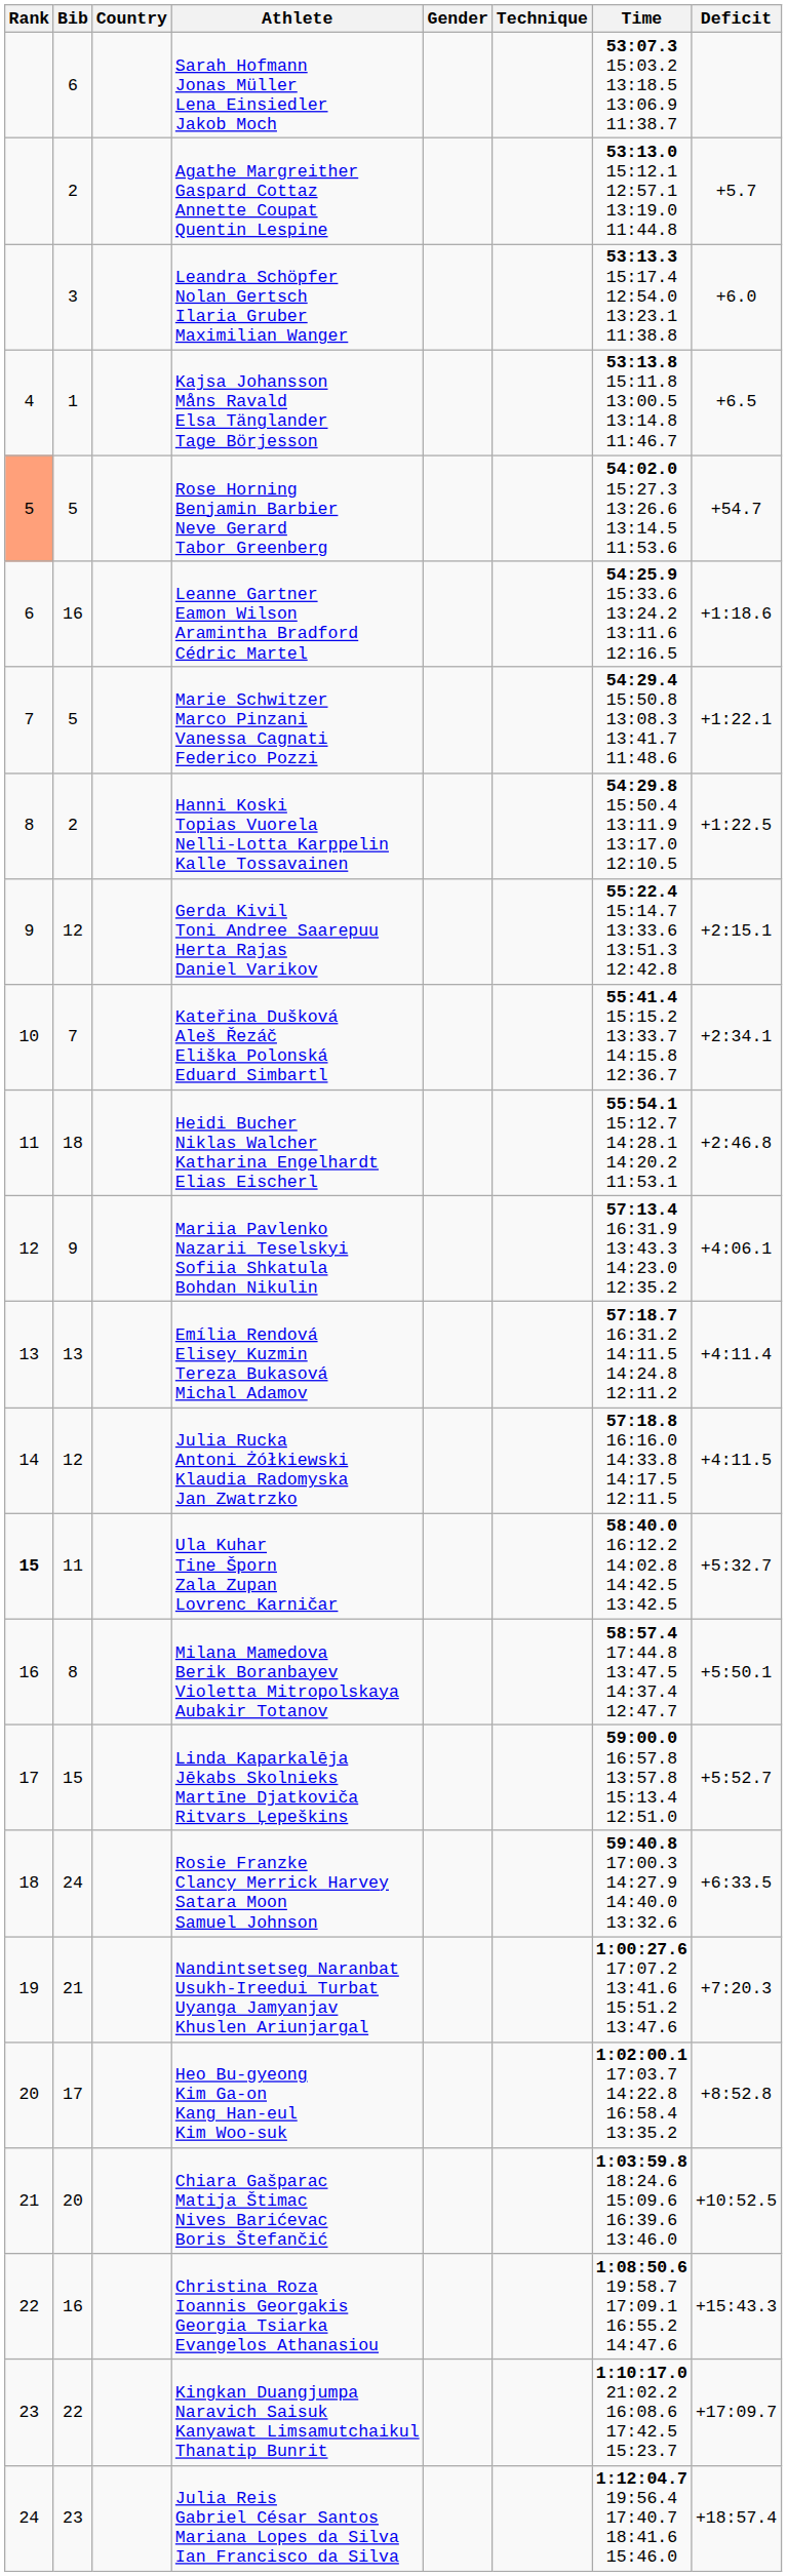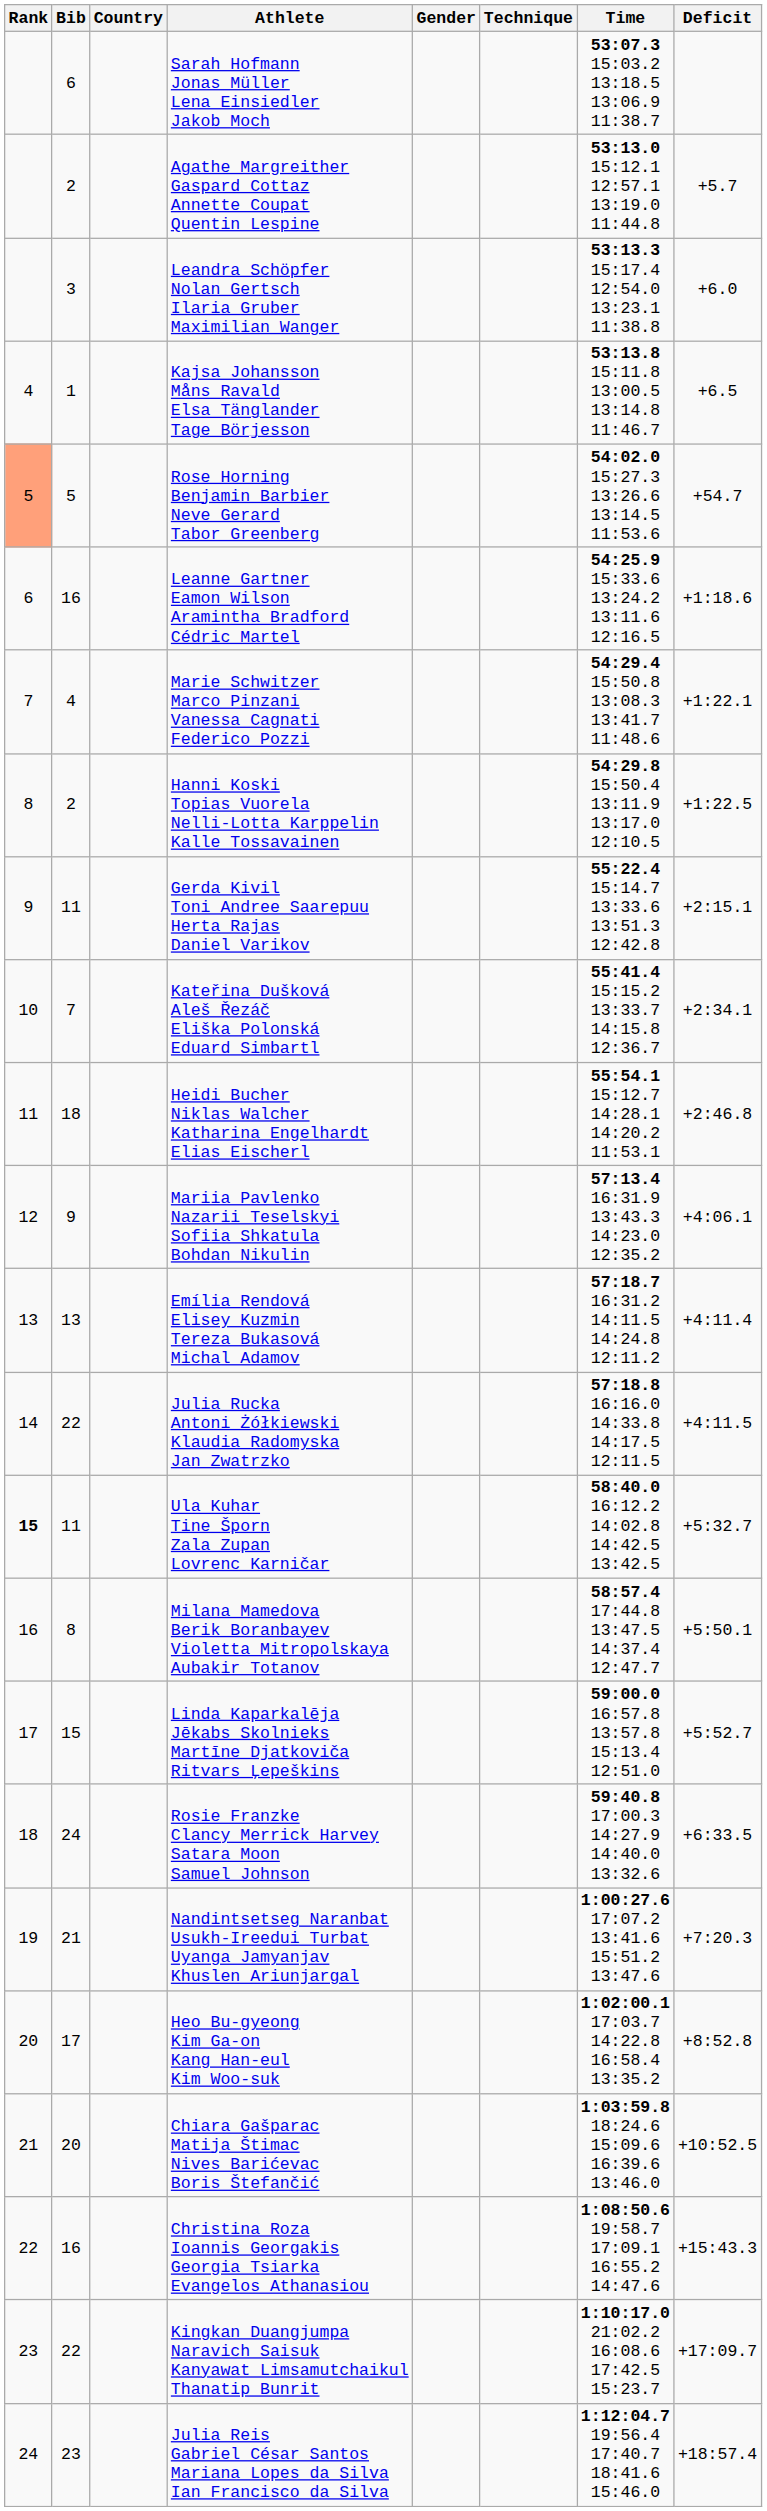Marie Schwitzer Marco Pinzani Vanessa Cagnati Federico Pozzi | Bib: 5 -> 4
Gerda Kivil Toni Andree Saarepuu Herta Rajas Daniel Varikov | Bib: 12 -> 11
Julia Rucka Antoni Żółkiewski Klaudia Radomyska Jan Zwatrzko | Bib: 12 -> 22
